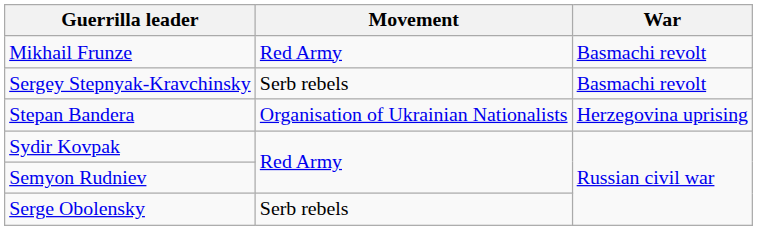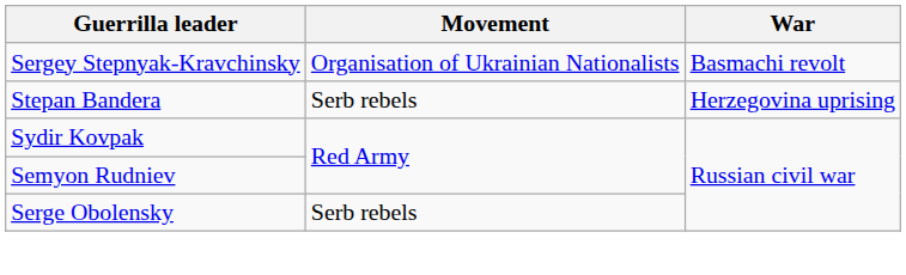- row: Mikhail Frunze | Red Army | Basmachi revolt
Sergey Stepnyak-Kravchinsky | Movement: Serb rebels -> Organisation of Ukrainian Nationalists
Stepan Bandera | Movement: Organisation of Ukrainian Nationalists -> Serb rebels
